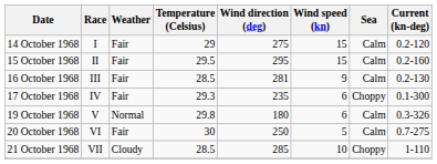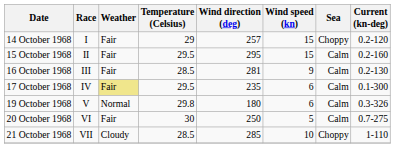14 October 1968 | Wind direction (deg): 275 -> 257
14 October 1968 | Sea: Calm -> Choppy
17 October 1968 | Weather: no background -> khaki background
17 October 1968 | Temperature (Celsius): 29.3 -> 29.5
17 October 1968 | Sea: Choppy -> Calm
